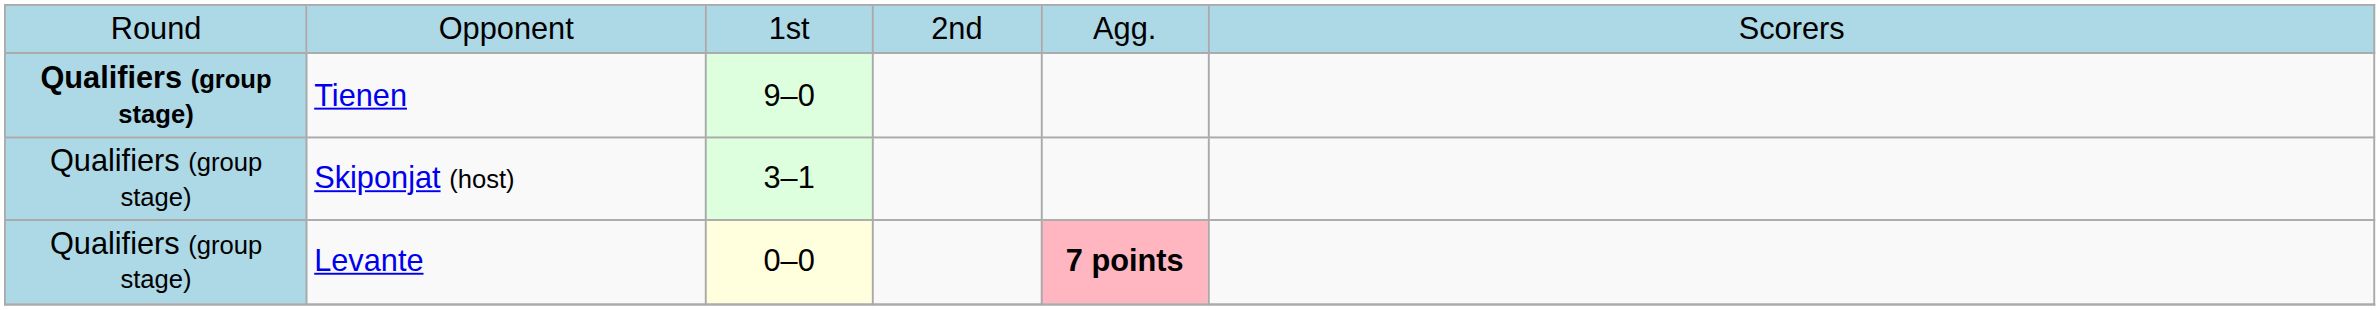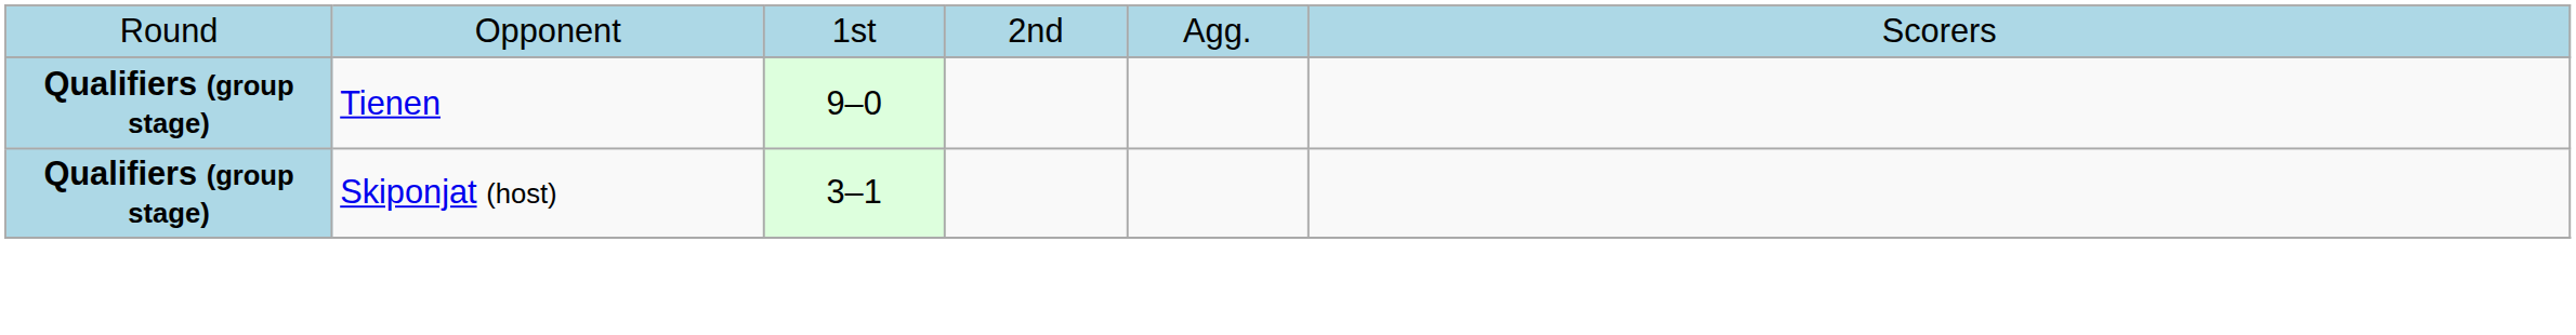Skiponjat (host) | column 1: normal -> bold
- row: Qualifiers (group stage) | Levante | 0–0 | 7 points
